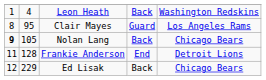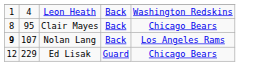Clair Mayes | column 4: Guard -> Back
Clair Mayes | column 5: Los Angeles Rams -> Chicago Bears
Nolan Lang | column 2: 105 -> 107
Nolan Lang | column 5: Chicago Bears -> Los Angeles Rams
- row: 11 | 128 | Frankie Anderson | End | Detroit Lions
Ed Lisak | column 4: Back -> Guard
